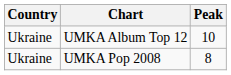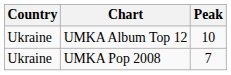UMKA Pop 2008 | Peak: 8 -> 7
